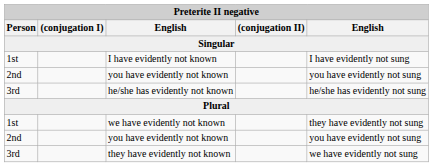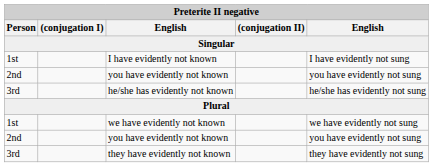we have evidently not known | column 5: they have evidently not sung -> we have evidently not sung
they have evidently not known | column 5: we have evidently not sung -> they have evidently not sung
